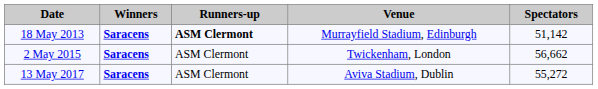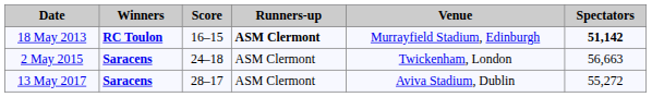+ column: Score | 16–15 | 24–18 | 28–17
18 May 2013 | Winners: Saracens -> RC Toulon
18 May 2013 | Spectators: normal -> bold
2 May 2015 | Spectators: 56,662 -> 56,663
